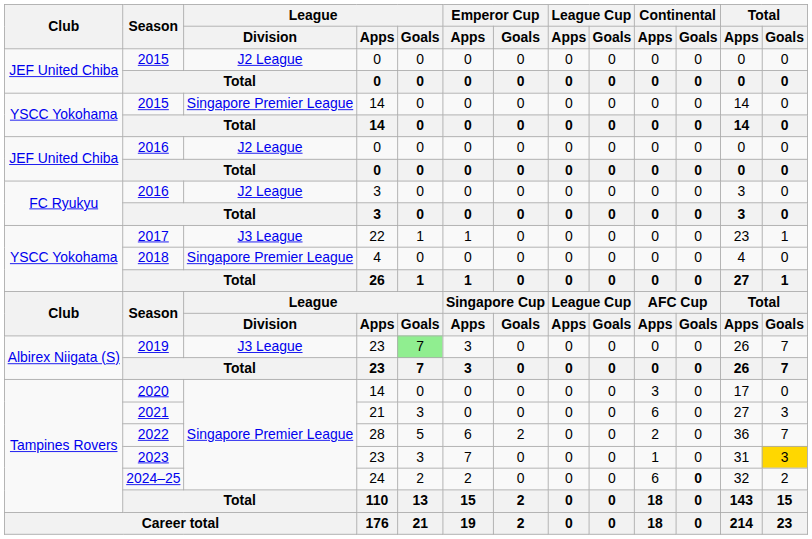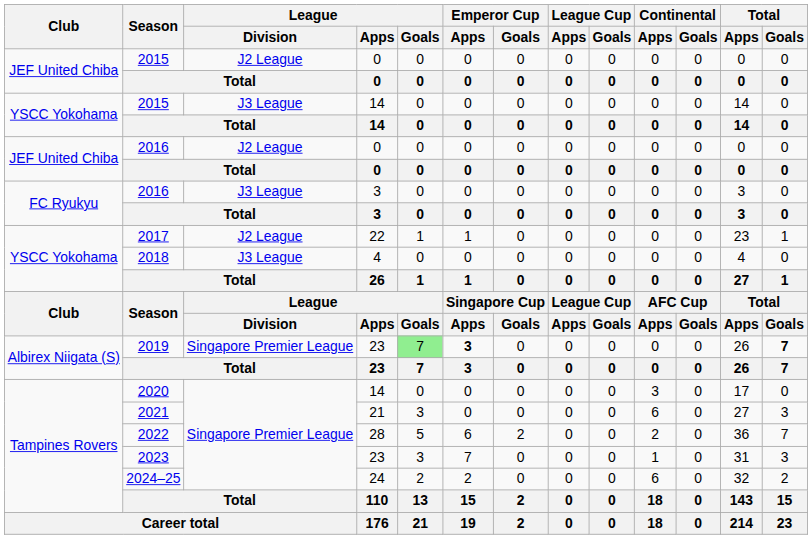2015 / 14 | League / Division: Singapore Premier League -> J3 League
2016 / 3 | League / Division: J2 League -> J3 League
2017 | League / Division: J3 League -> J2 League
2018 | League / Division: Singapore Premier League -> J3 League
2019 | League / Division: J3 League -> Singapore Premier League
2019 | Emperor Cup / Apps: normal -> bold
2019 | Total / Goals: normal -> bold
2023 | Total / Goals: gold background -> no background
2024–25 | Continental / Goals: bold -> normal
